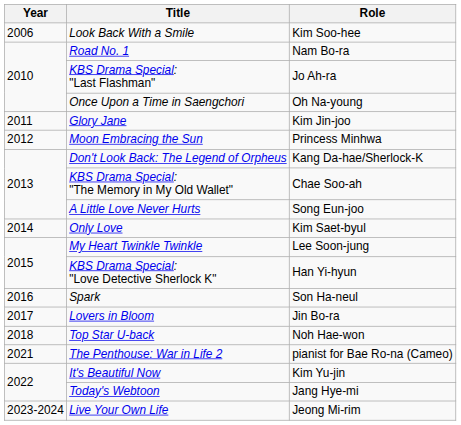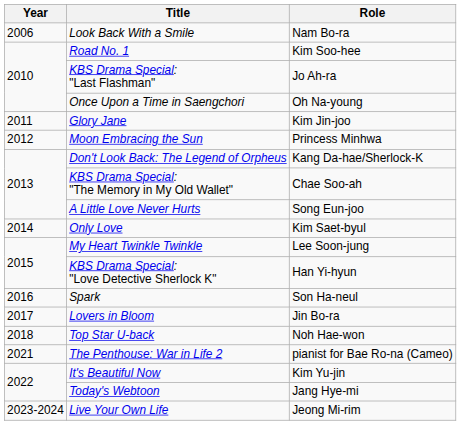Look Back With a Smile | Role: Kim Soo-hee -> Nam Bo-ra
Road No. 1 | Role: Nam Bo-ra -> Kim Soo-hee
